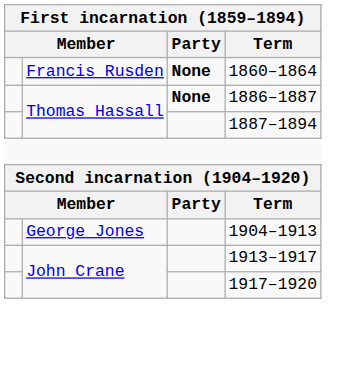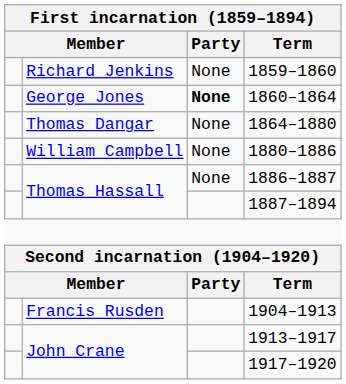+ row: Richard Jenkins | None | 1859–1860
1860–1864 | column 2: Francis Rusden -> George Jones
+ row: Thomas Dangar | None | 1864–1880
+ row: William Campbell | None | 1880–1886
1886–1887 | Party: bold -> normal
1904–1913 | column 2: George Jones -> Francis Rusden
